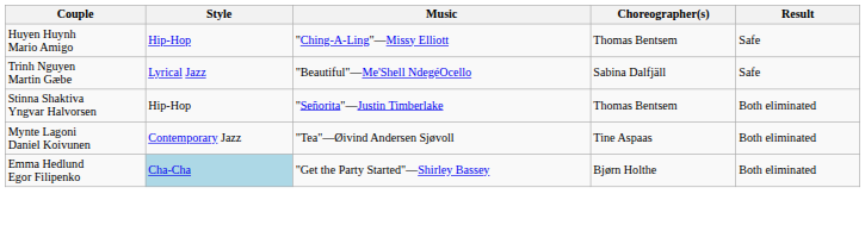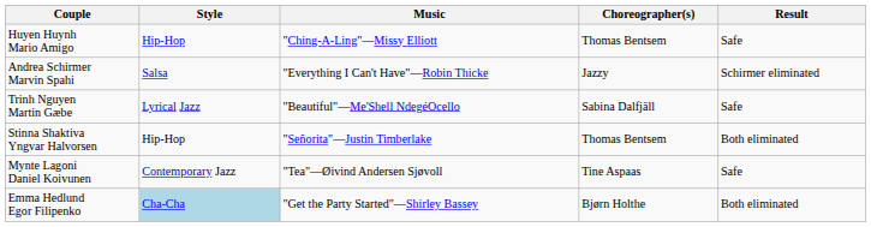+ row: Andrea Schirmer Marvin Spahi | Salsa | "Everything I Can't Have"—Robin Thicke | Jazzy | Schirmer eliminated
Mynte Lagoni Daniel Koivunen | Result: Both eliminated -> Safe
